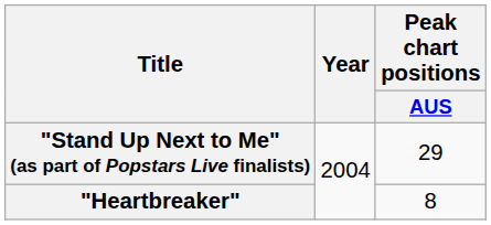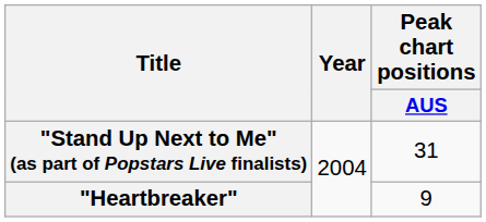"Stand Up Next to Me" (as part of Popstars Live finalists) | Peak chart positions / AUS: 29 -> 31
"Heartbreaker" | Peak chart positions / AUS: 8 -> 9
